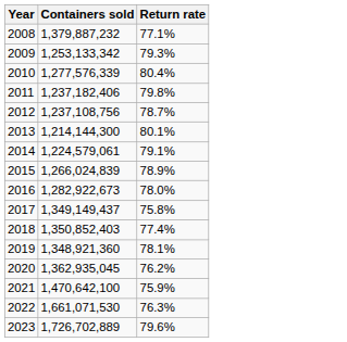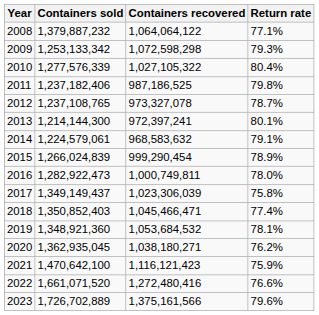+ column: Containers recovered | 1,064,064,122 | 1,072,598,298 | 1,027,105,322 | 987,186,525 | 973,327,078 | 972,397,241 | 968,583,632 | 999,290,454 | 1,000,749,811 | 1,023,306,039 | 1,045,466,471 | 1,053,684,532 | 1,038,180,271 | 1,116,121,423 | 1,272,480,416 | 1,375,161,566
2012 | Containers sold: 1,237,108,756 -> 1,237,108,765
2016 | Containers sold: 1,282,922,673 -> 1,282,922,473
2022 | Containers sold: 1,661,071,530 -> 1,661,071,520
2022 | Return rate: 76.3% -> 76.6%
